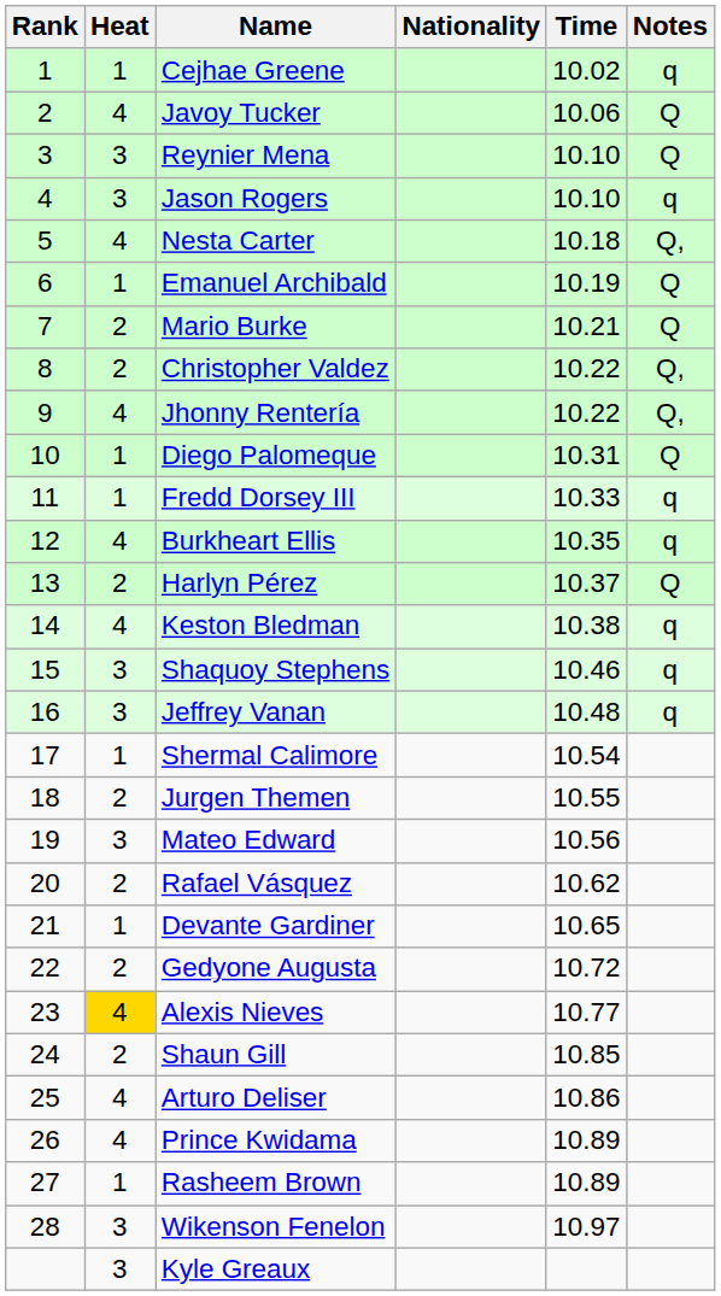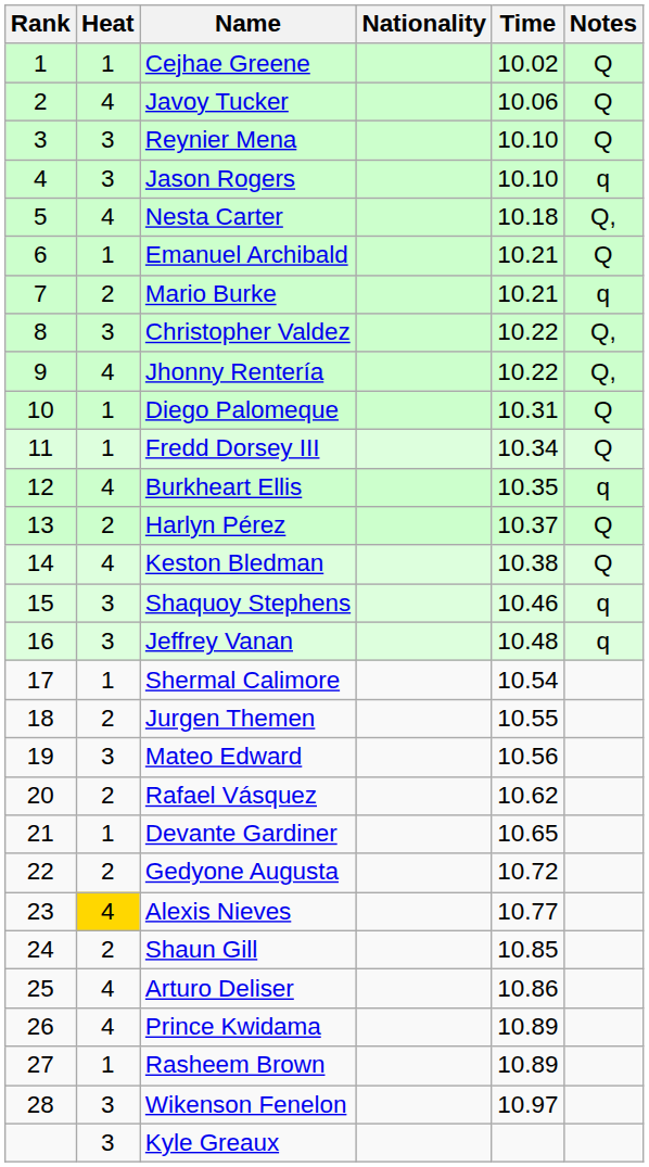Cejhae Greene | Notes: q -> Q
Emanuel Archibald | Time: 10.19 -> 10.21
Mario Burke | Notes: Q -> q
Christopher Valdez | Heat: 2 -> 3
Fredd Dorsey III | Time: 10.33 -> 10.34
Fredd Dorsey III | Notes: q -> Q
Keston Bledman | Notes: q -> Q
